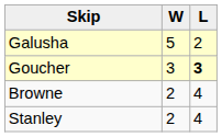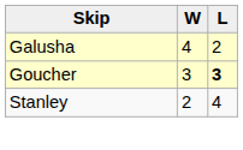Galusha | W: 5 -> 4
- row: Browne | 2 | 4
